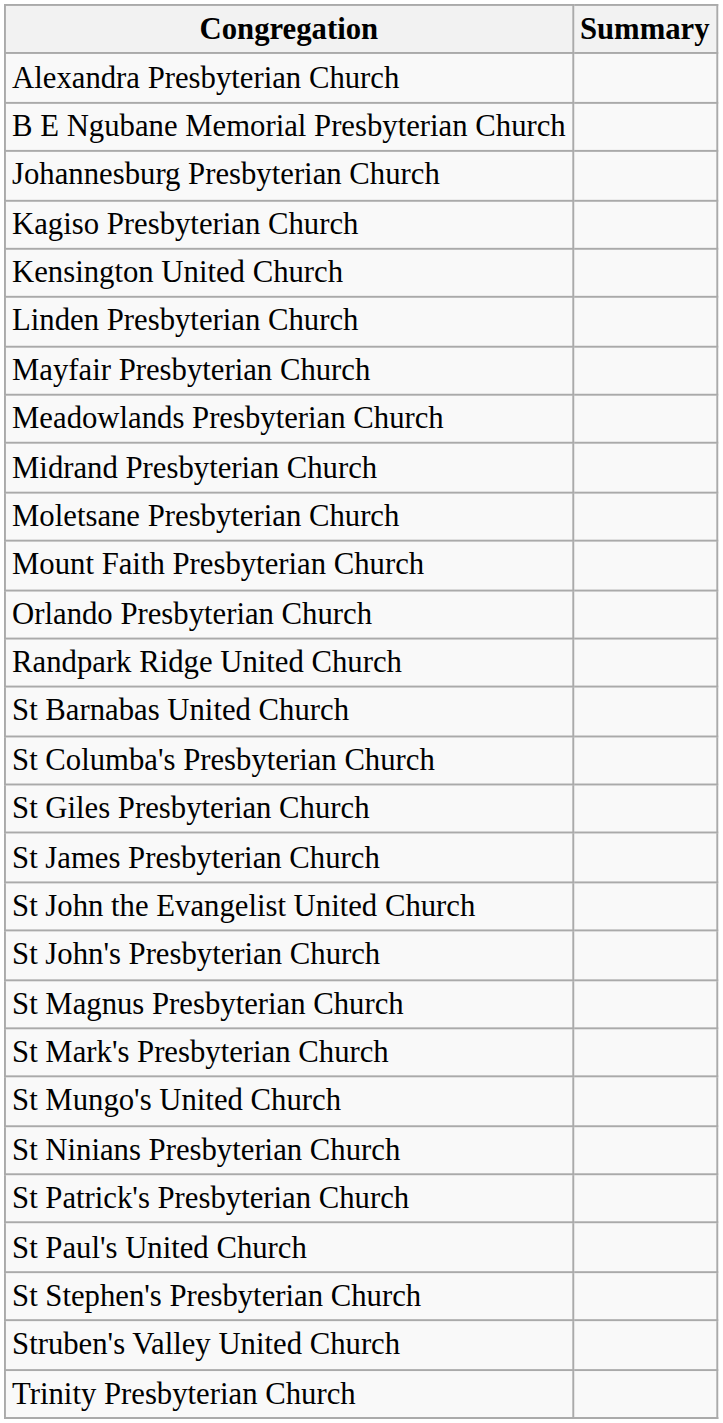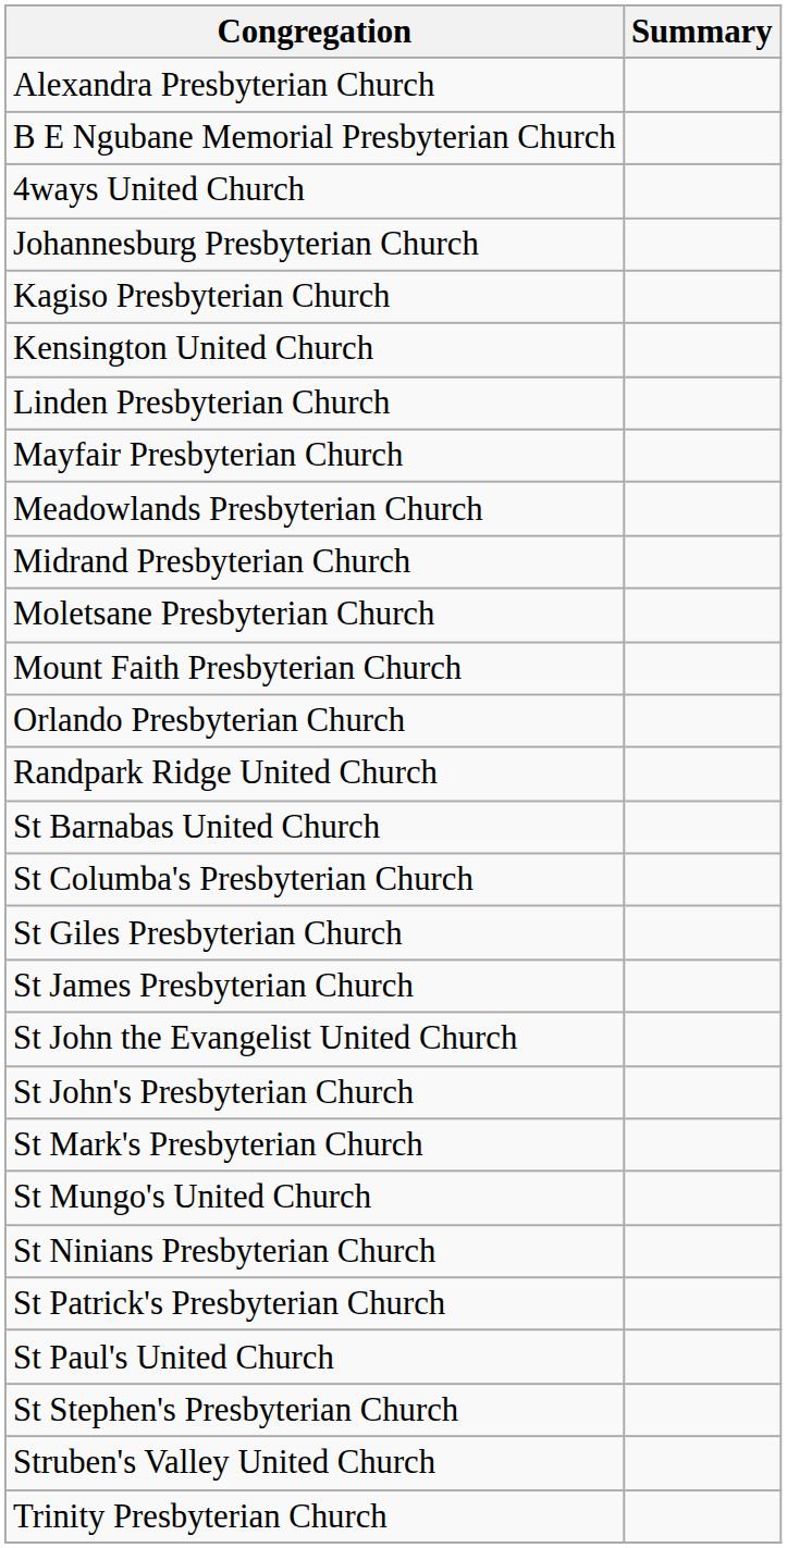+ row: 4ways United Church
- row: St Magnus Presbyterian Church
